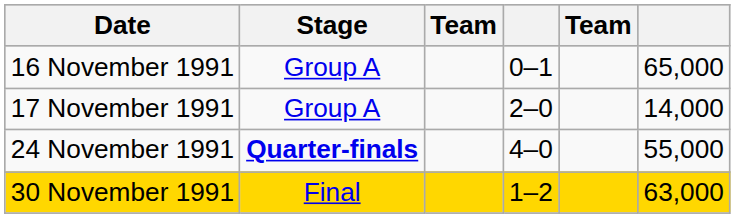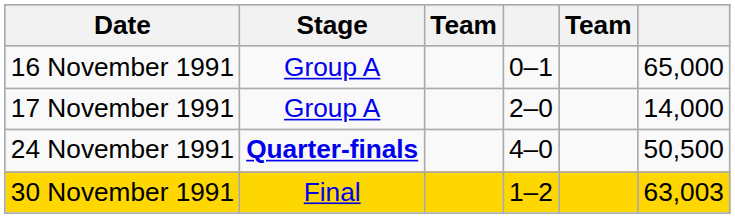24 November 1991 | column 6: 55,000 -> 50,500
30 November 1991 | column 6: 63,000 -> 63,003
